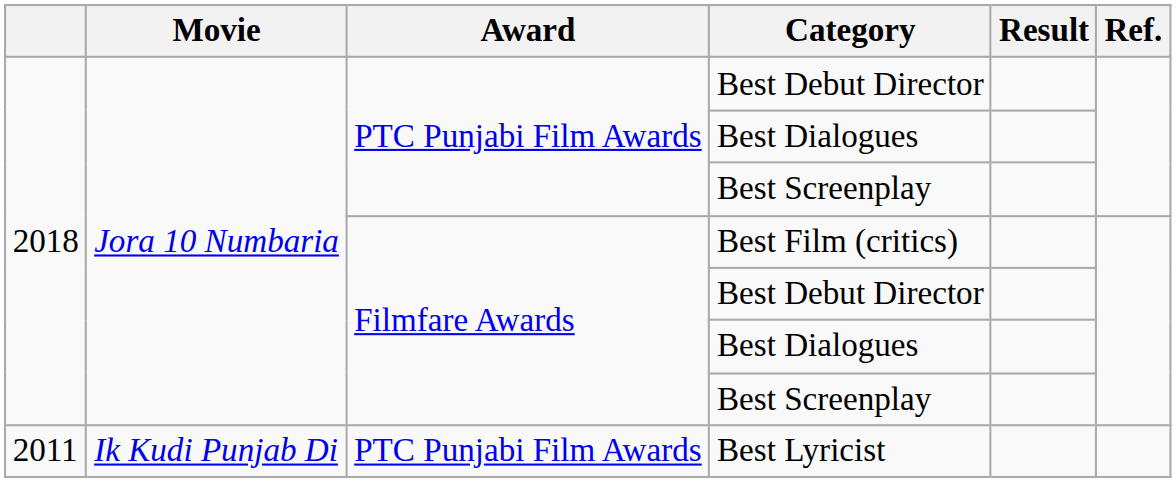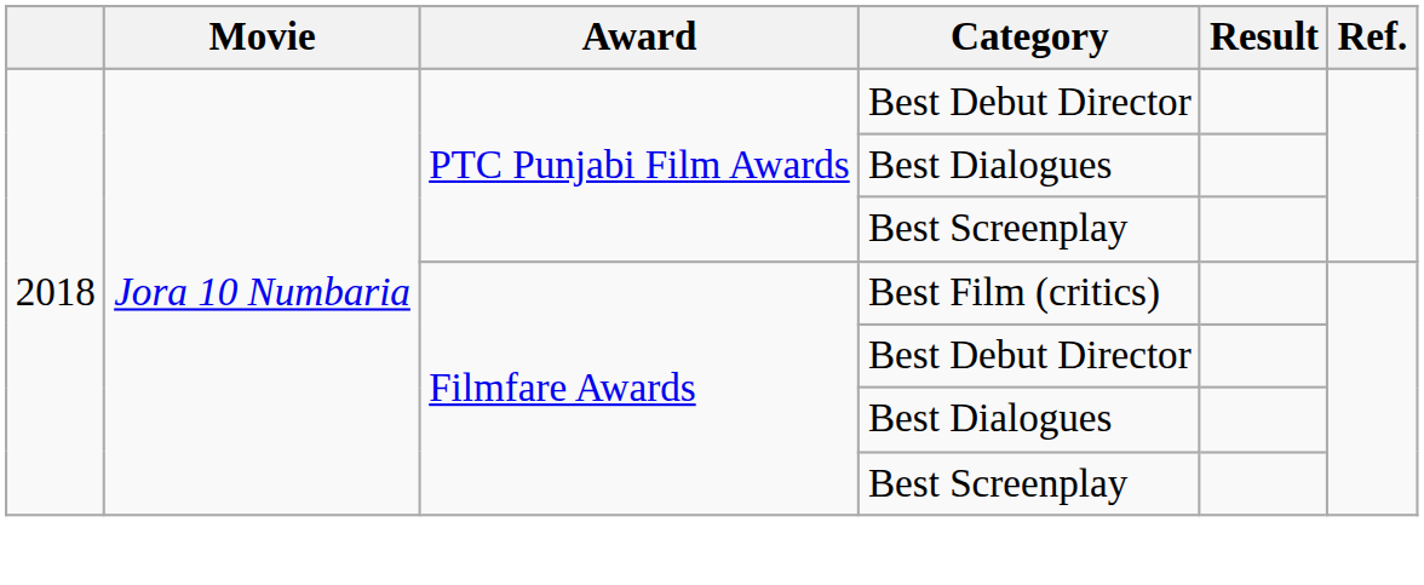- row: 2011 | Ik Kudi Punjab Di | PTC Punjabi Film Awards | Best Lyricist
